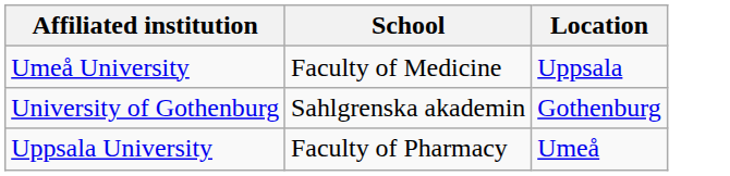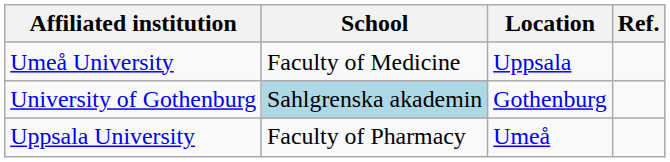+ column: Ref.
University of Gothenburg | School: no background -> lightblue background
